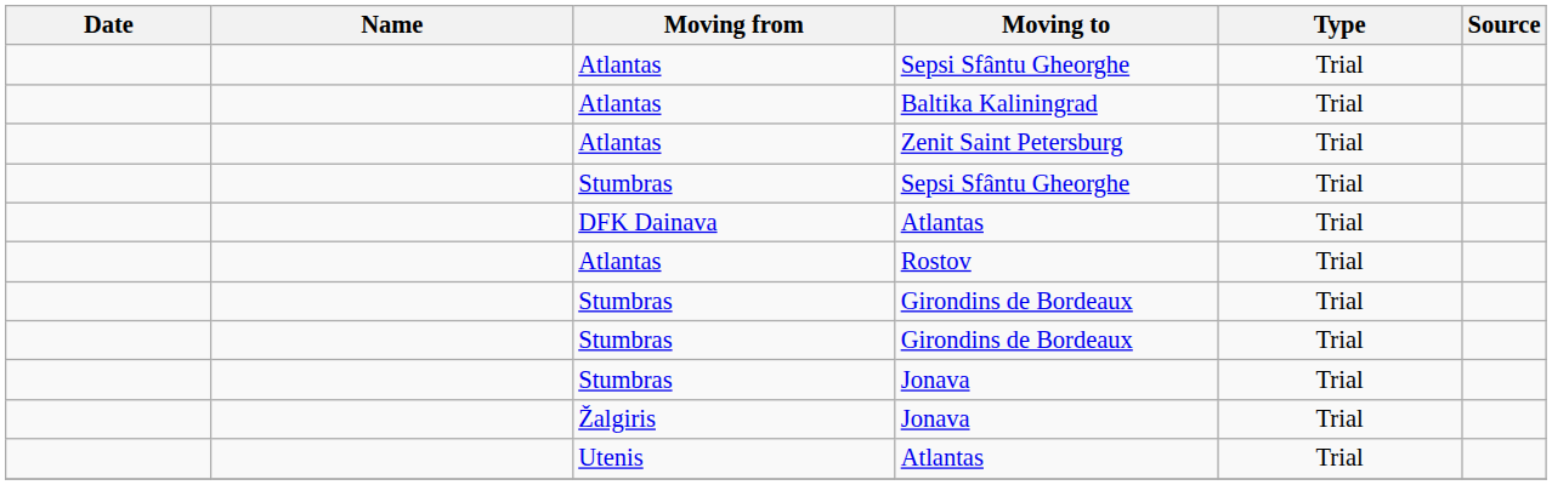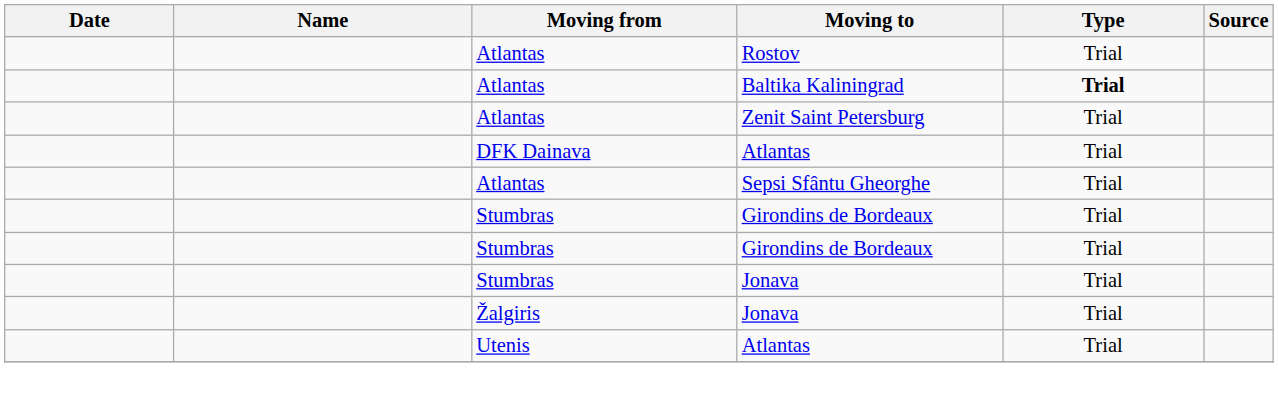rows swapped: Rostov <-> Atlantas / Sepsi Sfântu Gheorghe
Baltika Kaliningrad | Type: normal -> bold
- row: Stumbras | Sepsi Sfântu Gheorghe | Trial
